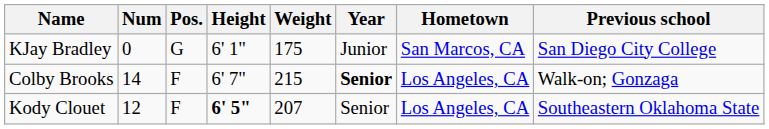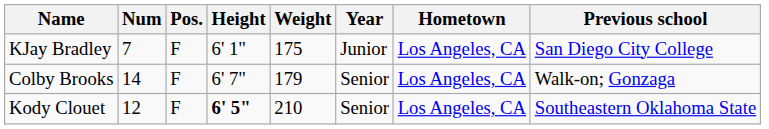KJay Bradley | Num: 0 -> 7
KJay Bradley | Pos.: G -> F
KJay Bradley | Hometown: San Marcos, CA -> Los Angeles, CA
Colby Brooks | Weight: 215 -> 179
Colby Brooks | Year: bold -> normal
Kody Clouet | Weight: 207 -> 210
